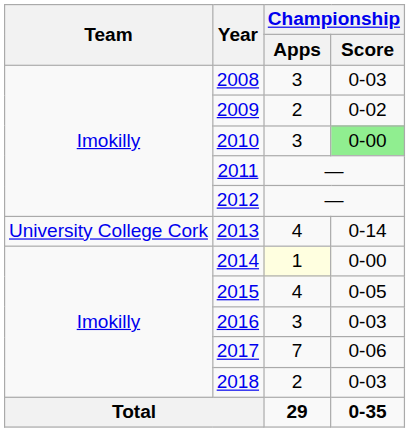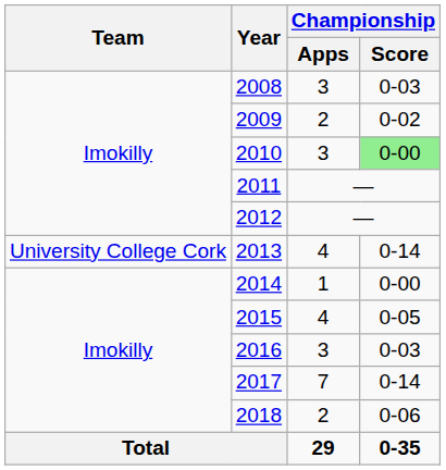2014 | Championship / Apps: lightyellow background -> no background
2017 | Championship / Score: 0-06 -> 0-14
2018 | Championship / Score: 0-03 -> 0-06
